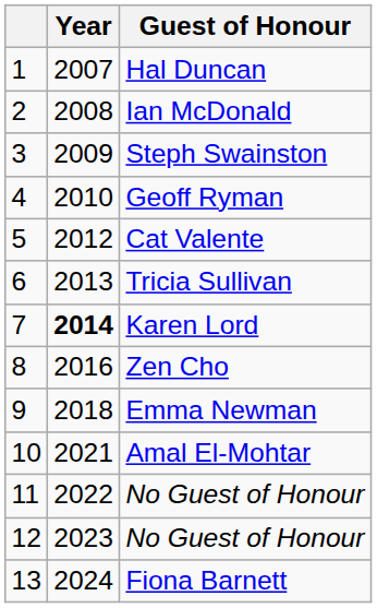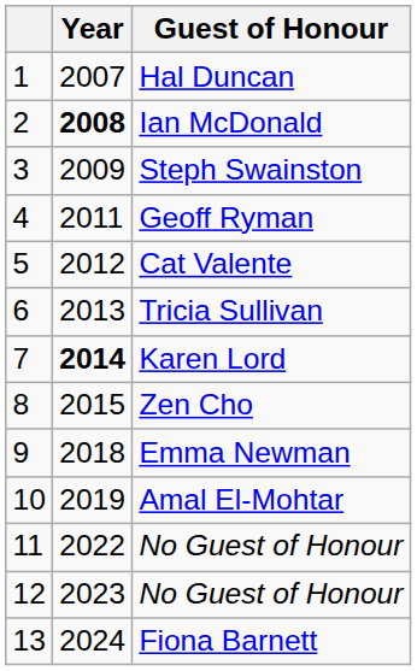Ian McDonald | Year: normal -> bold
Geoff Ryman | Year: 2010 -> 2011
Zen Cho | Year: 2016 -> 2015
Amal El-Mohtar | Year: 2021 -> 2019
